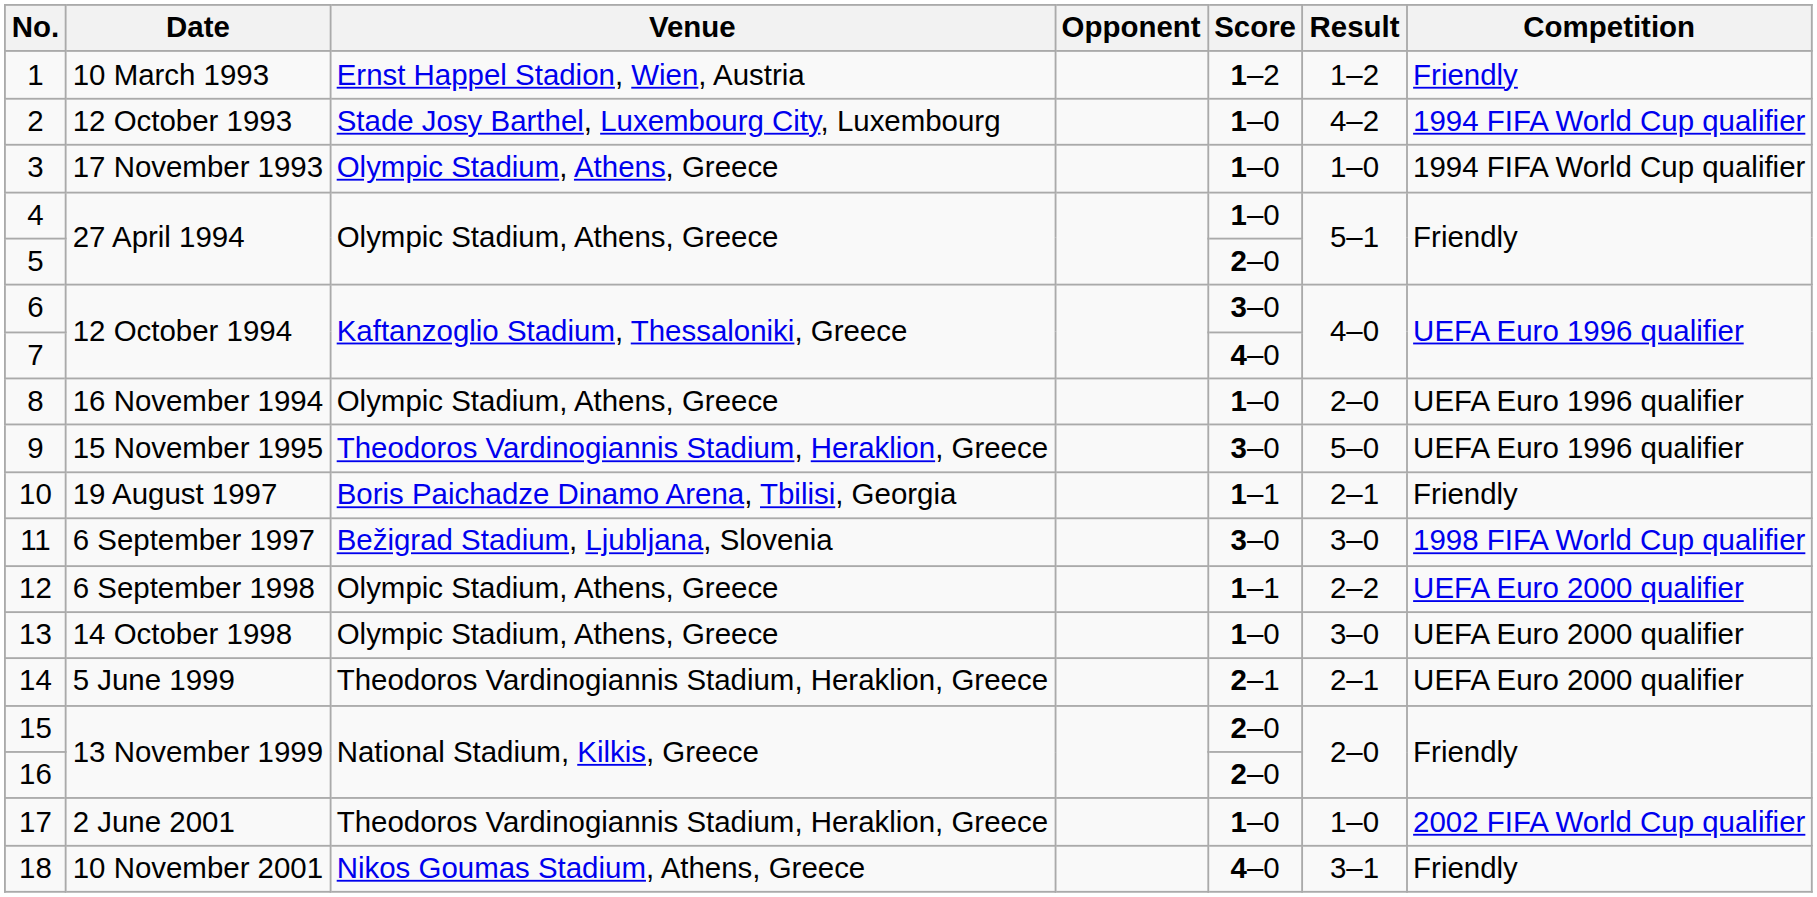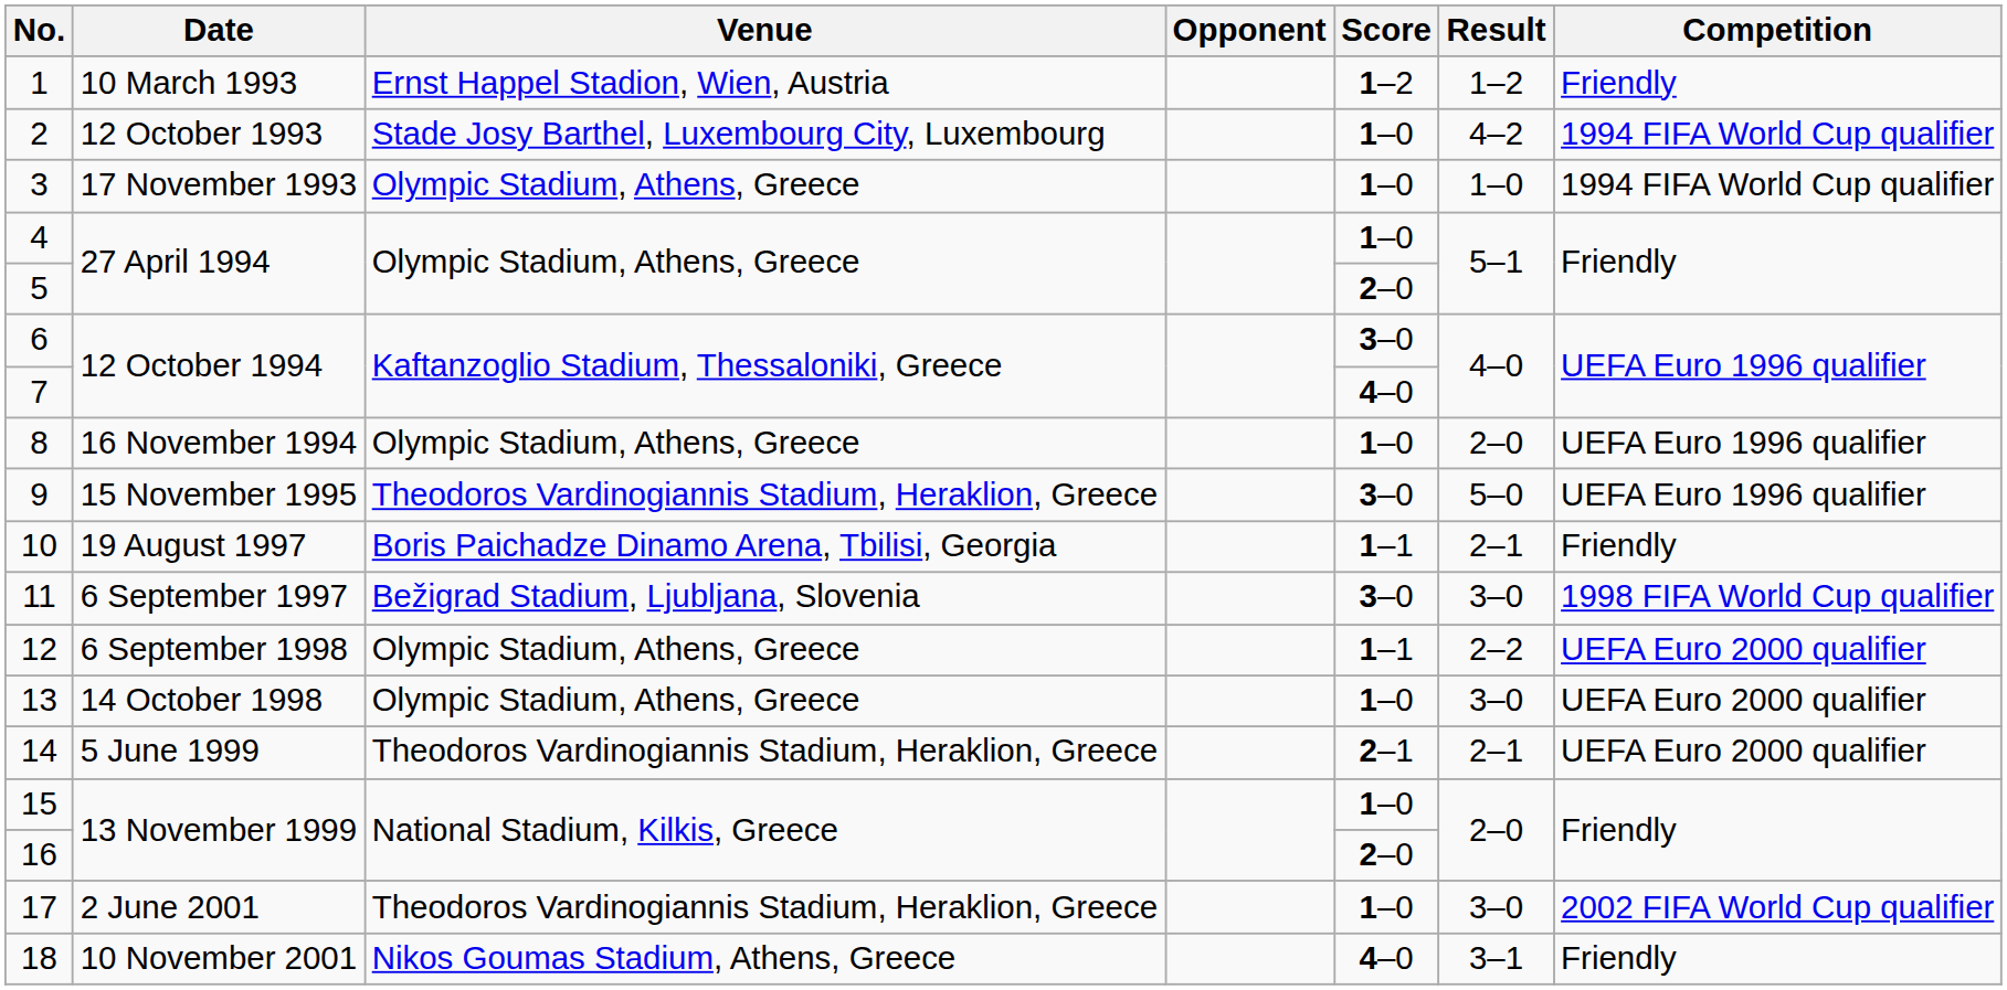15 | Score: 2–0 -> 1–0
17 | Result: 1–0 -> 3–0
